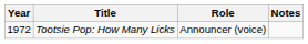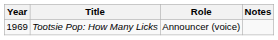Tootsie Pop: How Many Licks | Year: 1972 -> 1969
